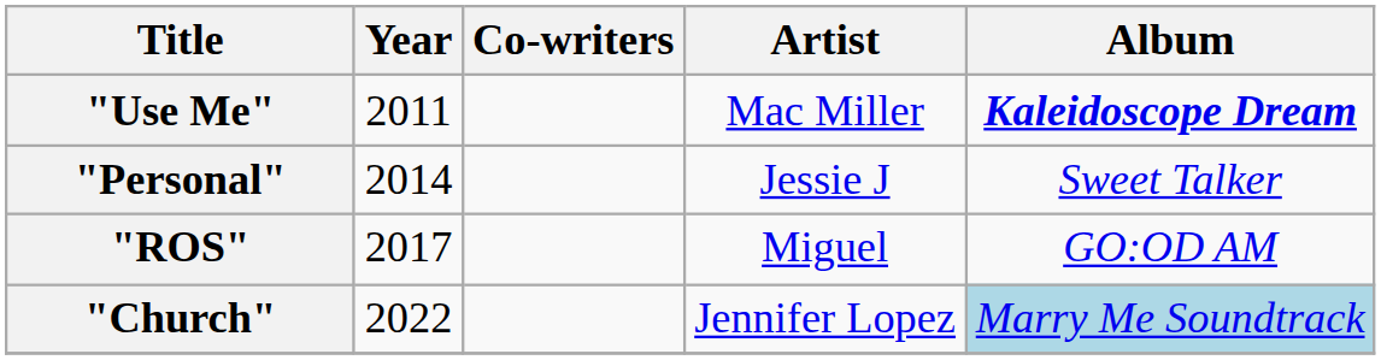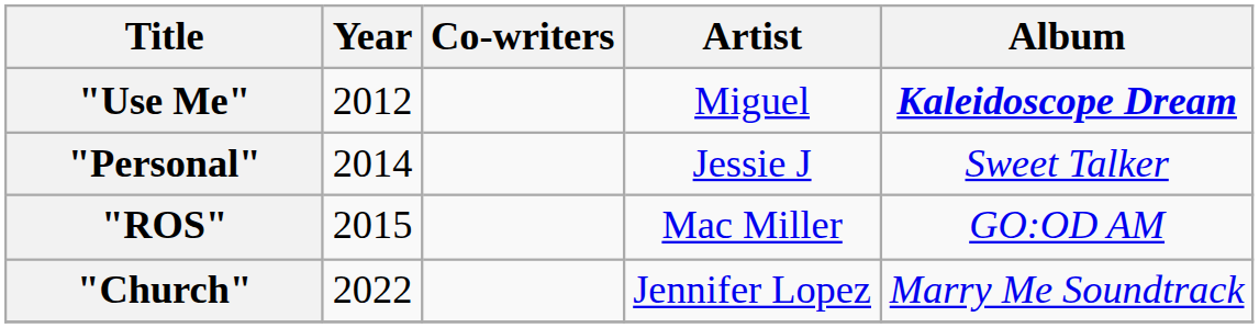"Use Me" | Year: 2011 -> 2012
"Use Me" | Artist: Mac Miller -> Miguel
"ROS" | Year: 2017 -> 2015
"ROS" | Artist: Miguel -> Mac Miller
"Church" | Album: lightblue background -> no background
